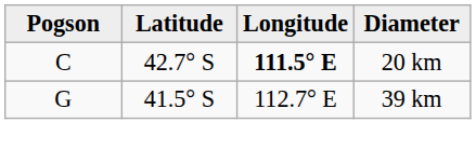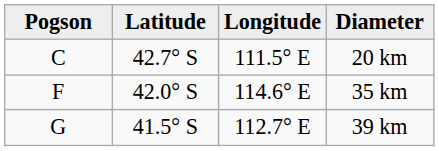20 km | Longitude: bold -> normal
+ row: F | 42.0° S | 114.6° E | 35 km
